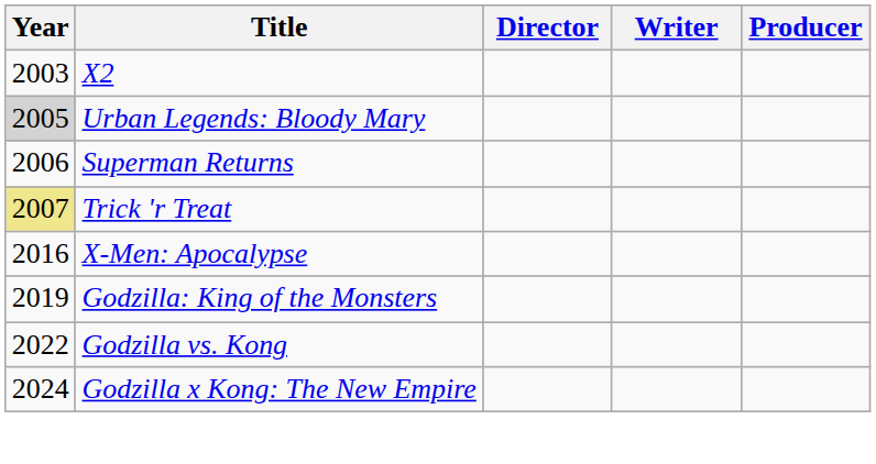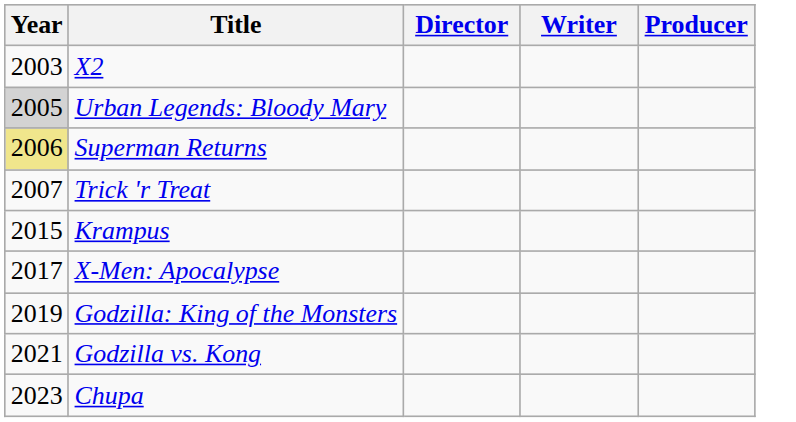Superman Returns | Year: no background -> khaki background
Trick 'r Treat | Year: khaki background -> no background
+ row: 2015 | Krampus
X-Men: Apocalypse | Year: 2016 -> 2017
Godzilla vs. Kong | Year: 2022 -> 2021
+ row: 2023 | Chupa
- row: 2024 | Godzilla x Kong: The New Empire
